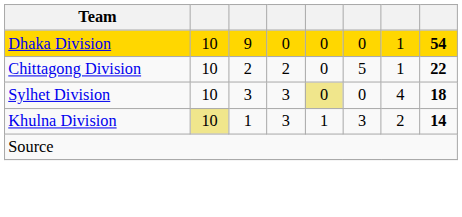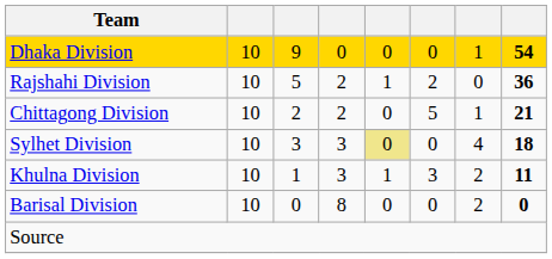+ row: Rajshahi Division | 10 | 5 | 2 | 1 | 2 | 0 | 36
Chittagong Division | column 8: 22 -> 21
Khulna Division | column 2: khaki background -> no background
Khulna Division | column 8: 14 -> 11
+ row: Barisal Division | 10 | 0 | 8 | 0 | 0 | 2 | 0
